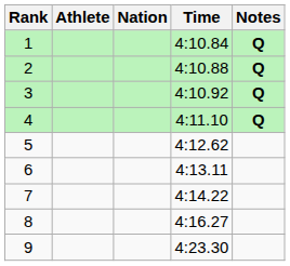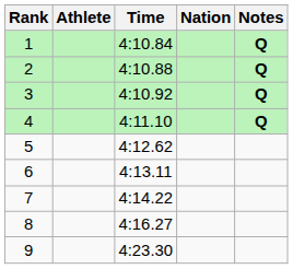columns swapped: Nation <-> Time
